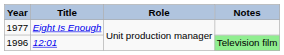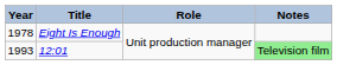Eight Is Enough | Year: 1977 -> 1978
12:01 | Year: 1996 -> 1993
